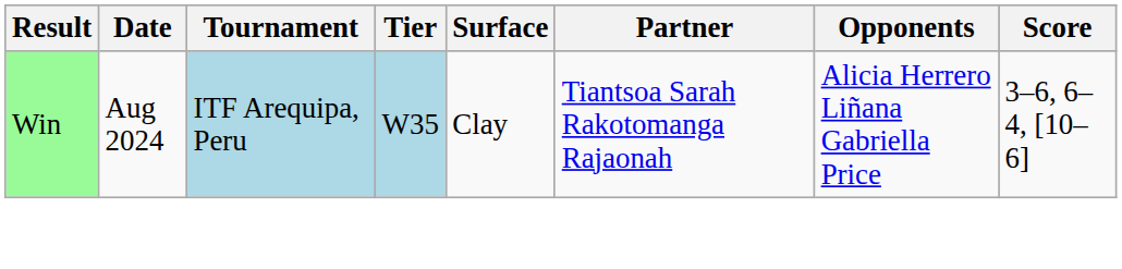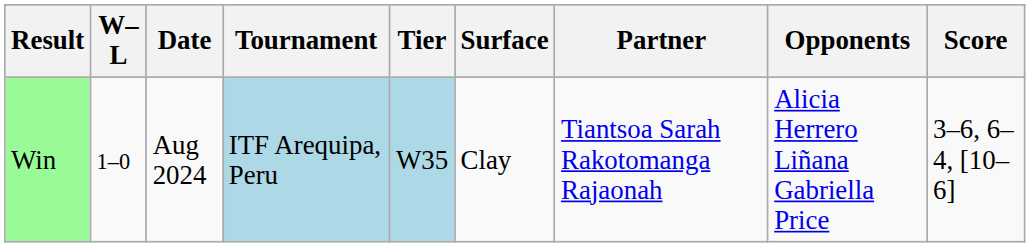+ column: W–L | 1–0
